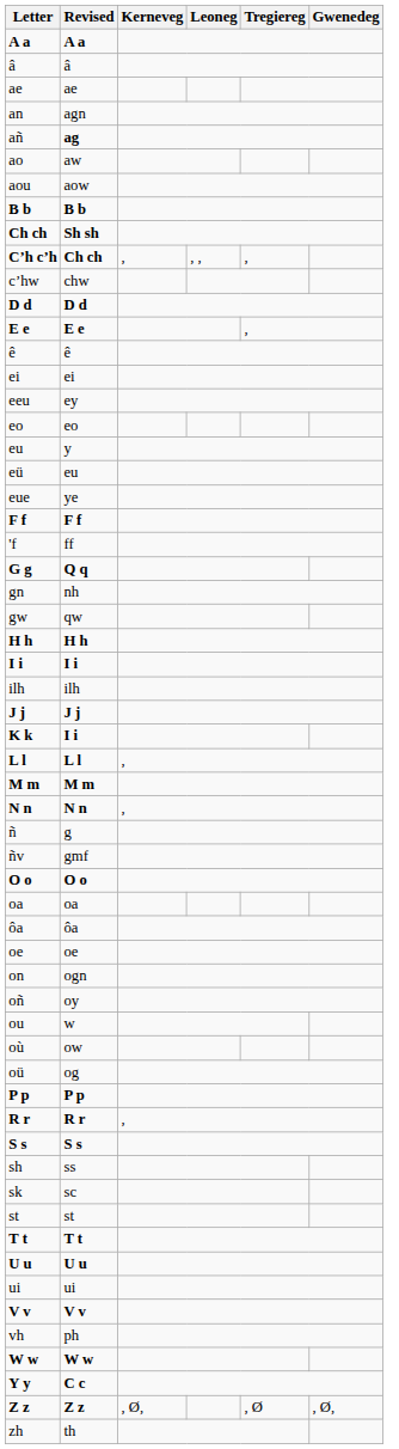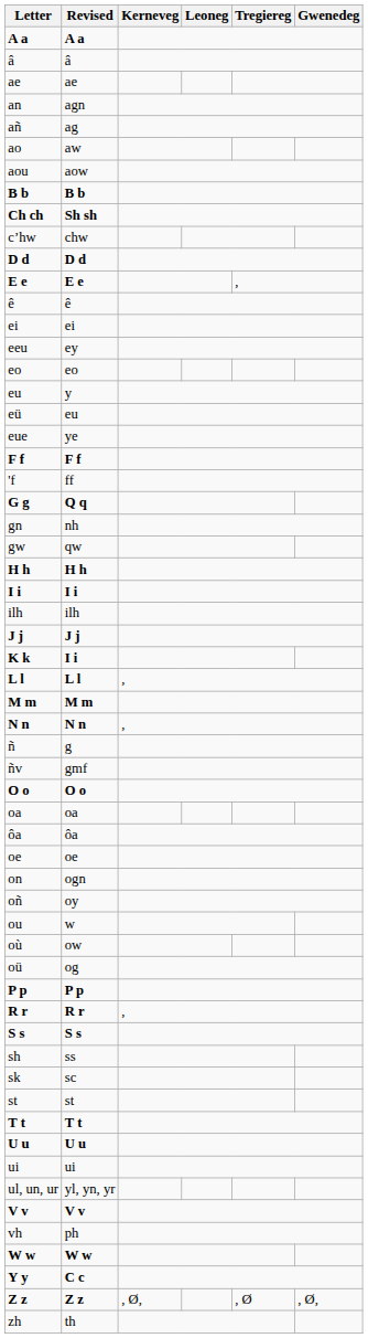añ | Revised: bold -> normal
- row: Cʼh cʼh | Ch ch | , | , , | ,
+ row: ul, un, ur | yl, yn, yr
